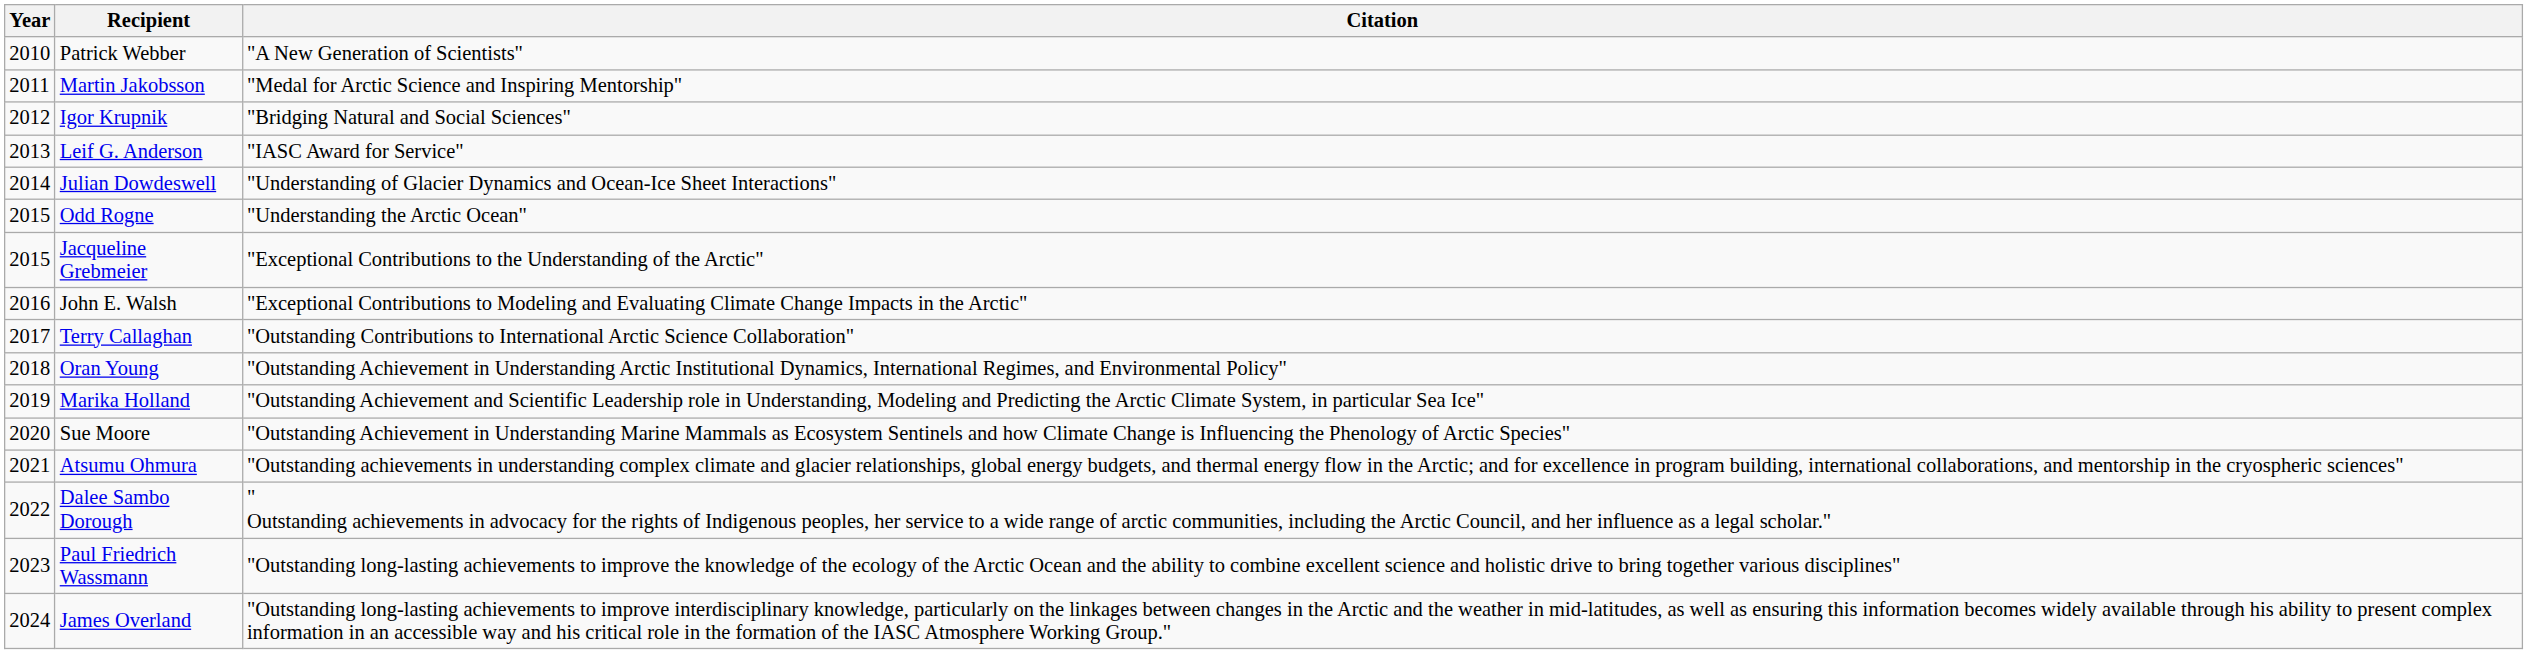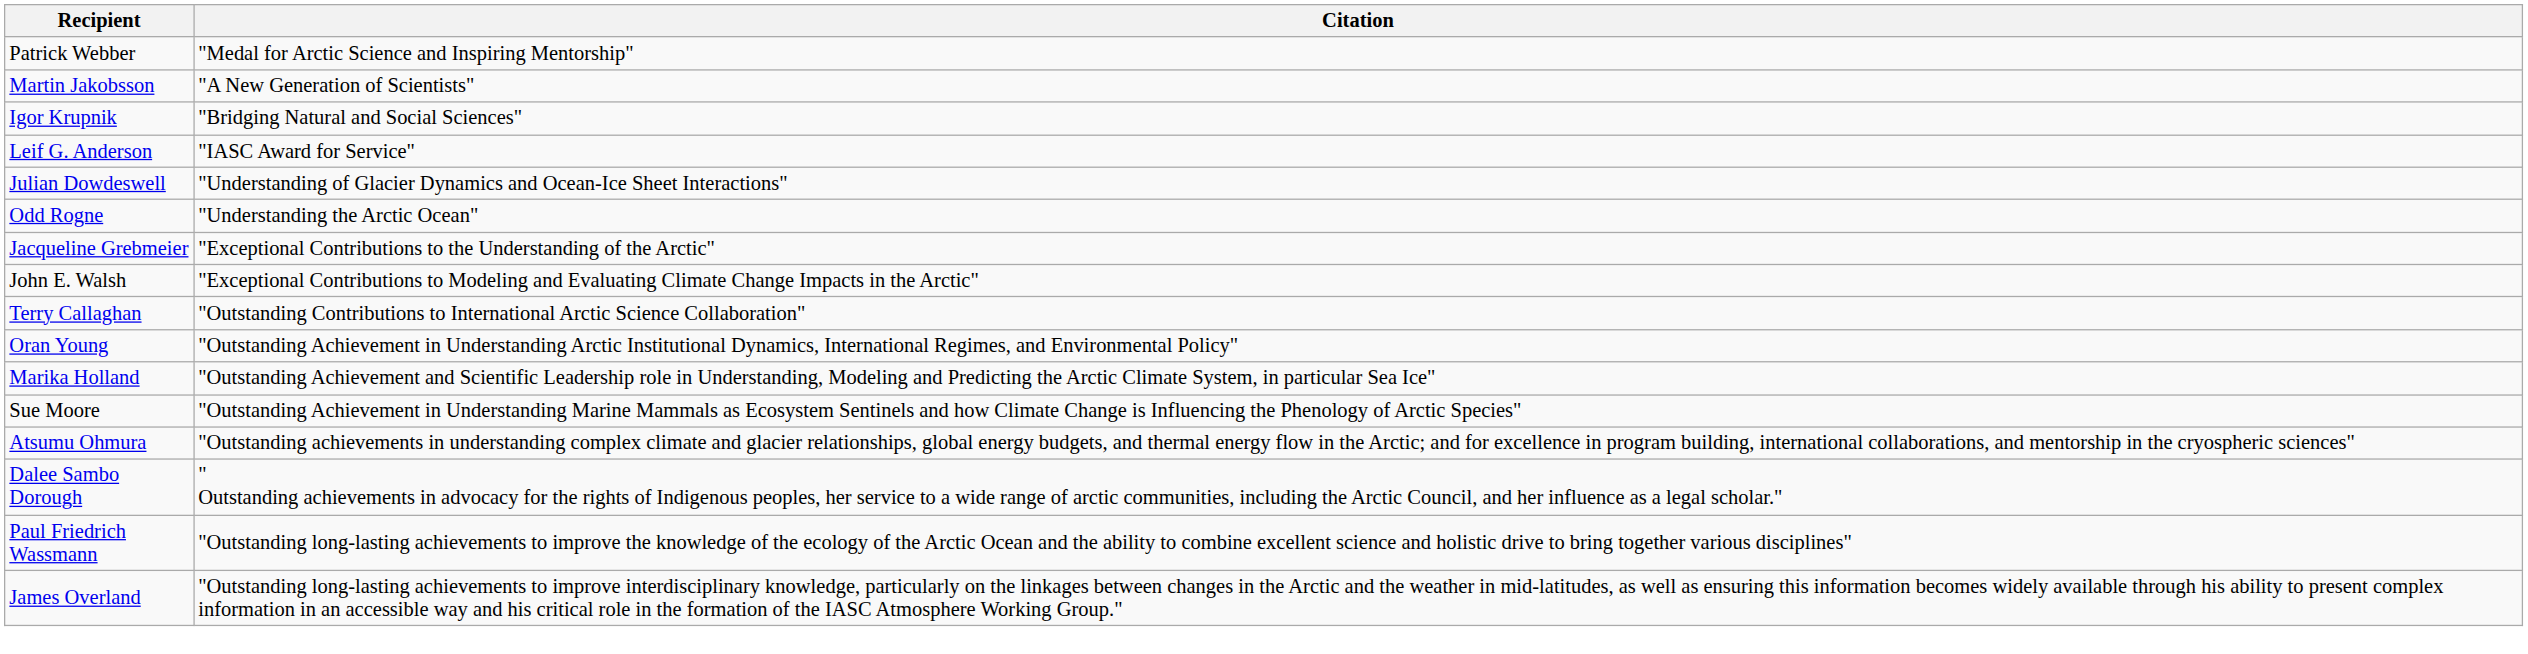- column: Year | 2010 | 2011 | 2012 | 2013 | 2014 | 2015 | 2015 | 2016 | 2017 | 2018 | 2019 | 2020 | 2021 | 2022 | 2023 | 2024
Patrick Webber | Citation: "A New Generation of Scientists" -> "Medal for Arctic Science and Inspiring Mentorship"
Martin Jakobsson | Citation: "Medal for Arctic Science and Inspiring Mentorship" -> "A New Generation of Scientists"
